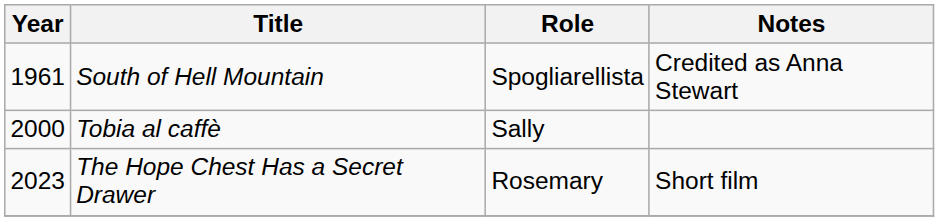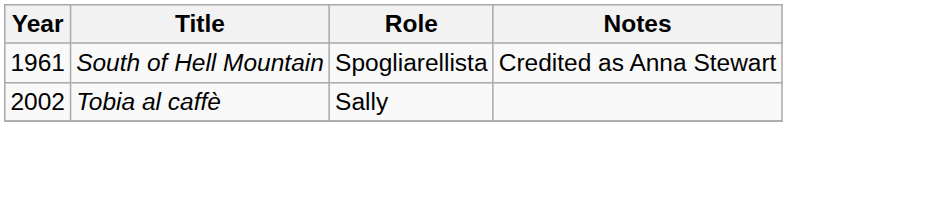Tobia al caffè | Year: 2000 -> 2002
- row: 2023 | The Hope Chest Has a Secret Drawer | Rosemary | Short film
